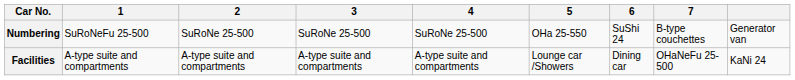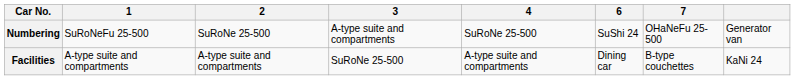- column: 5 | OHa 25-550 | Lounge car /Showers
Numbering | 3: SuRoNe 25-500 -> A-type suite and compartments
Numbering | 7: B-type couchettes -> OHaNeFu 25-500
Facilities | 3: A-type suite and compartments -> SuRoNe 25-500
Facilities | 7: OHaNeFu 25-500 -> B-type couchettes
